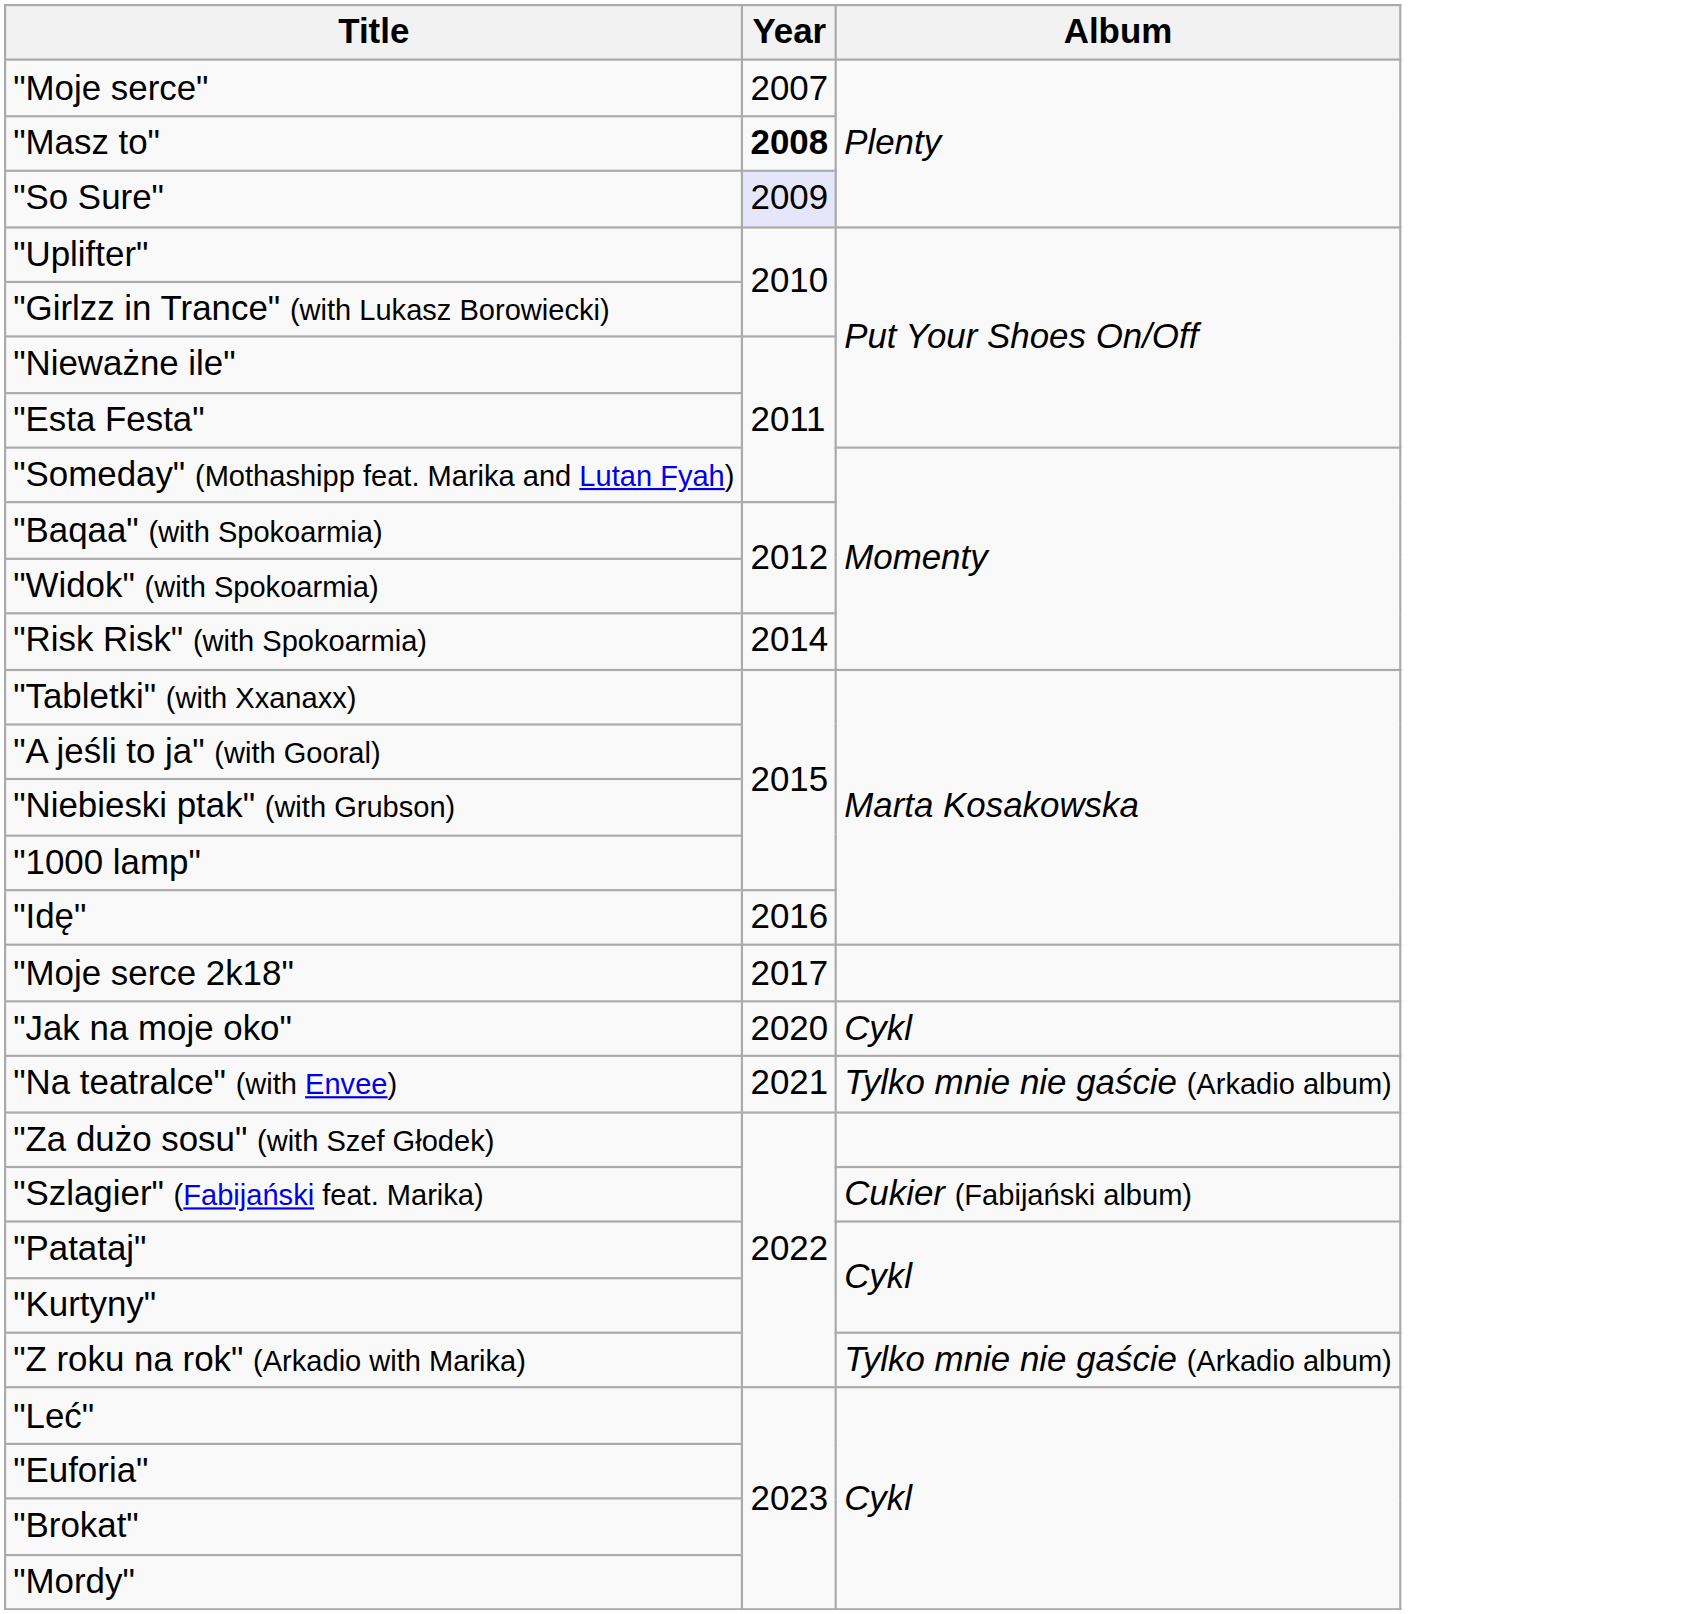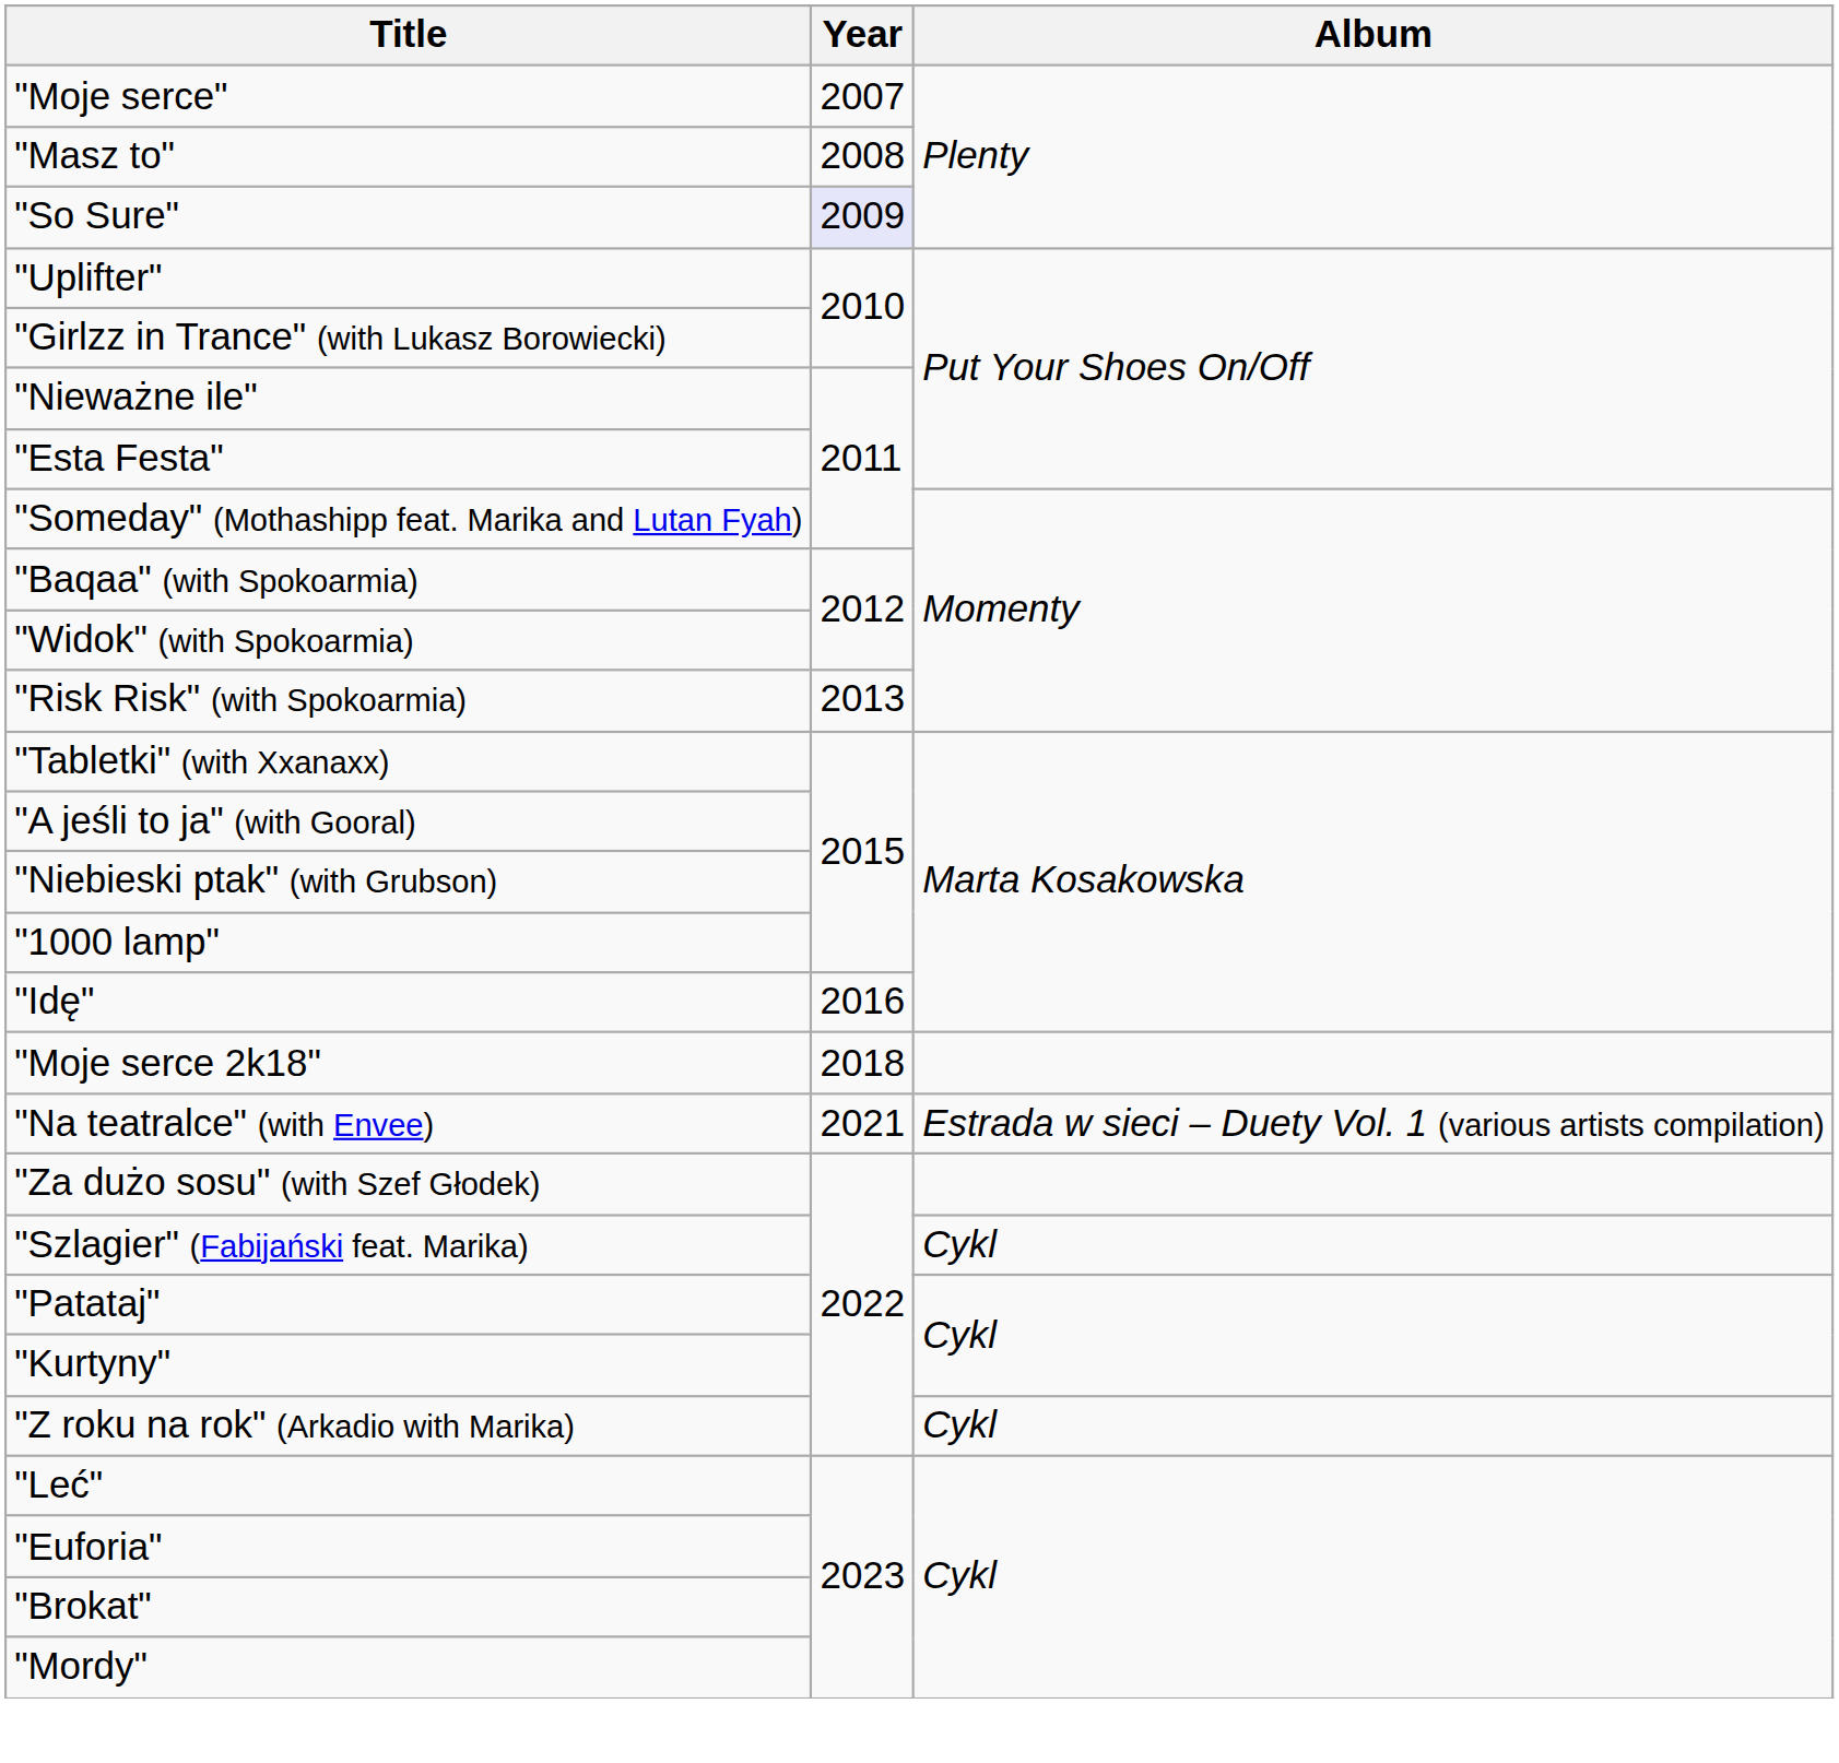"Masz to" | Year: bold -> normal
"Risk Risk" (with Spokoarmia) | Year: 2014 -> 2013
"Moje serce 2k18" | Year: 2017 -> 2018
- row: "Jak na moje oko" | 2020 | Cykl
"Na teatralce" (with Envee) | Album: Tylko mnie nie gaście (Arkadio album) -> Estrada w sieci – Duety Vol. 1 (various artists compilation)
"Szlagier" (Fabijański feat. Marika) | Album: Cukier (Fabijański album) -> Cykl
"Z roku na rok" (Arkadio with Marika) | Album: Tylko mnie nie gaście (Arkadio album) -> Cykl
